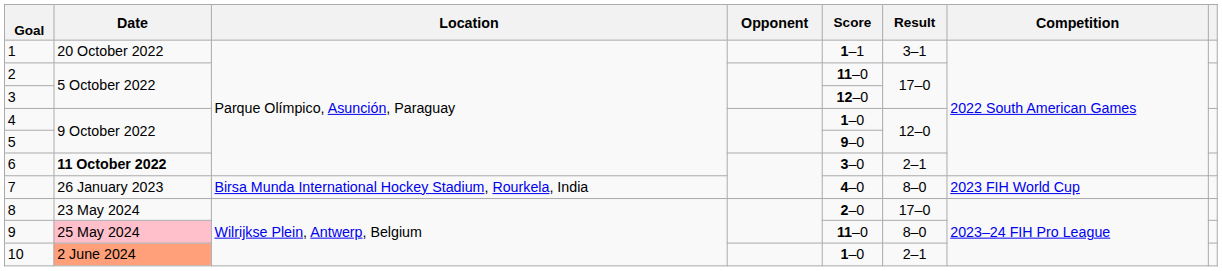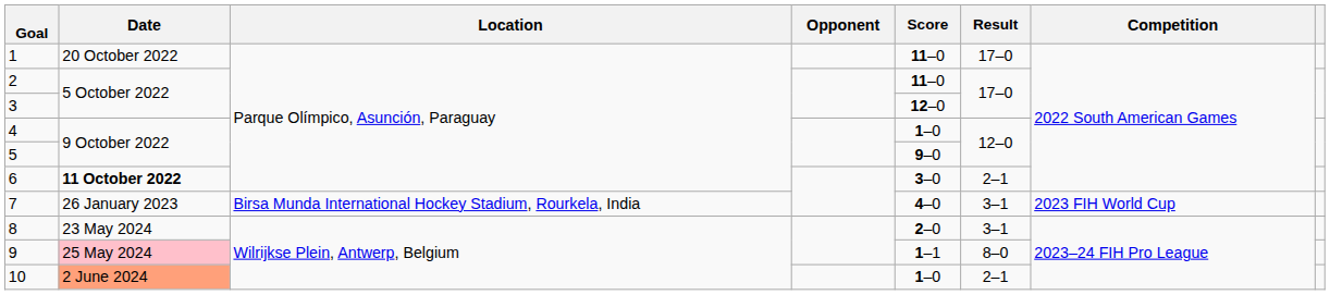1 | Score: 1–1 -> 11–0
1 | Result: 3–1 -> 17–0
7 | Result: 8–0 -> 3–1
8 | Result: 17–0 -> 3–1
9 | Score: 11–0 -> 1–1
